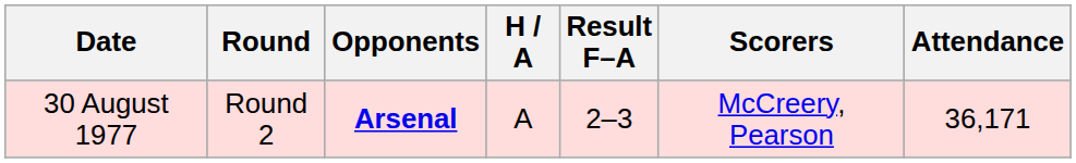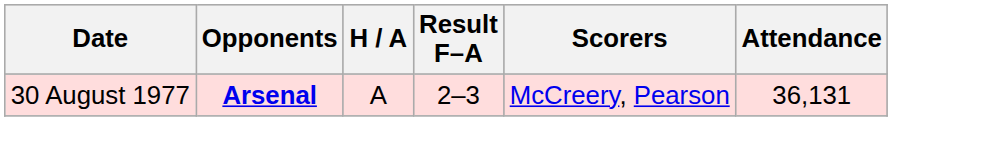- column: Round | Round 2
30 August 1977 | Attendance: 36,171 -> 36,131
